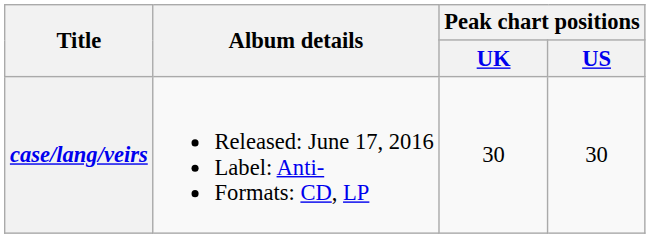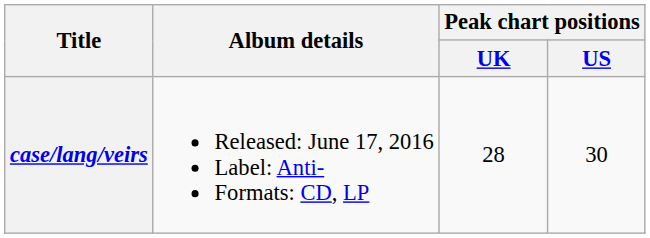case/lang/veirs | Peak chart positions / UK: 30 -> 28
